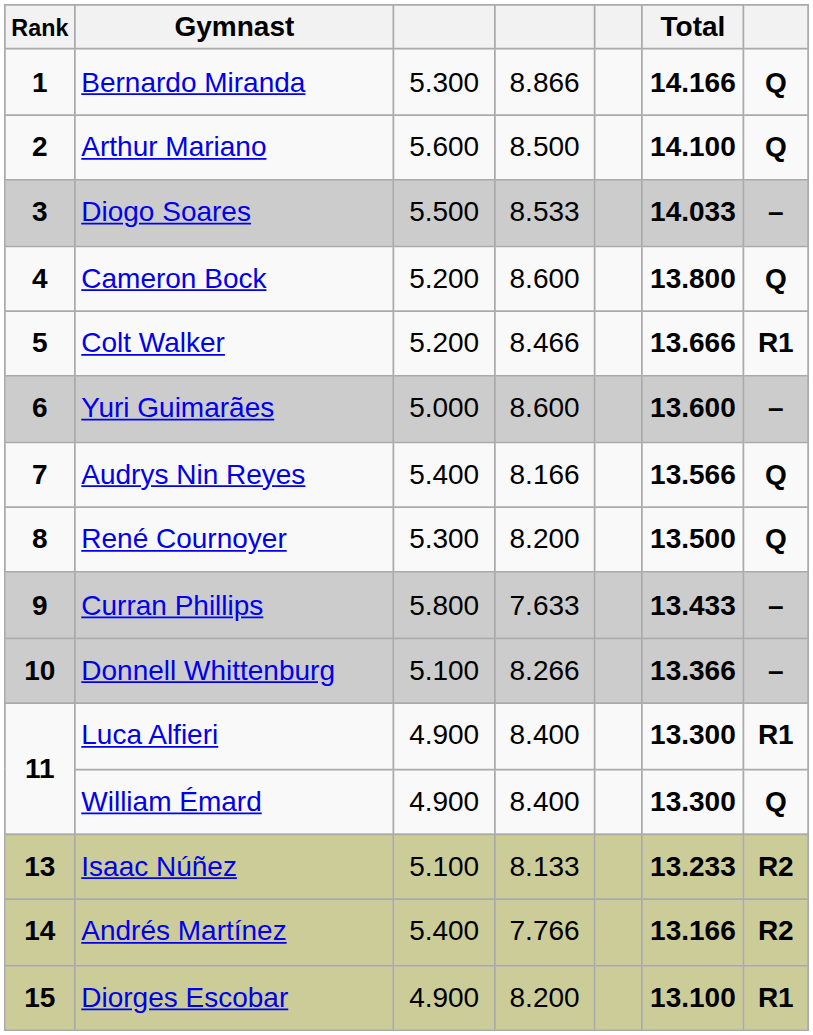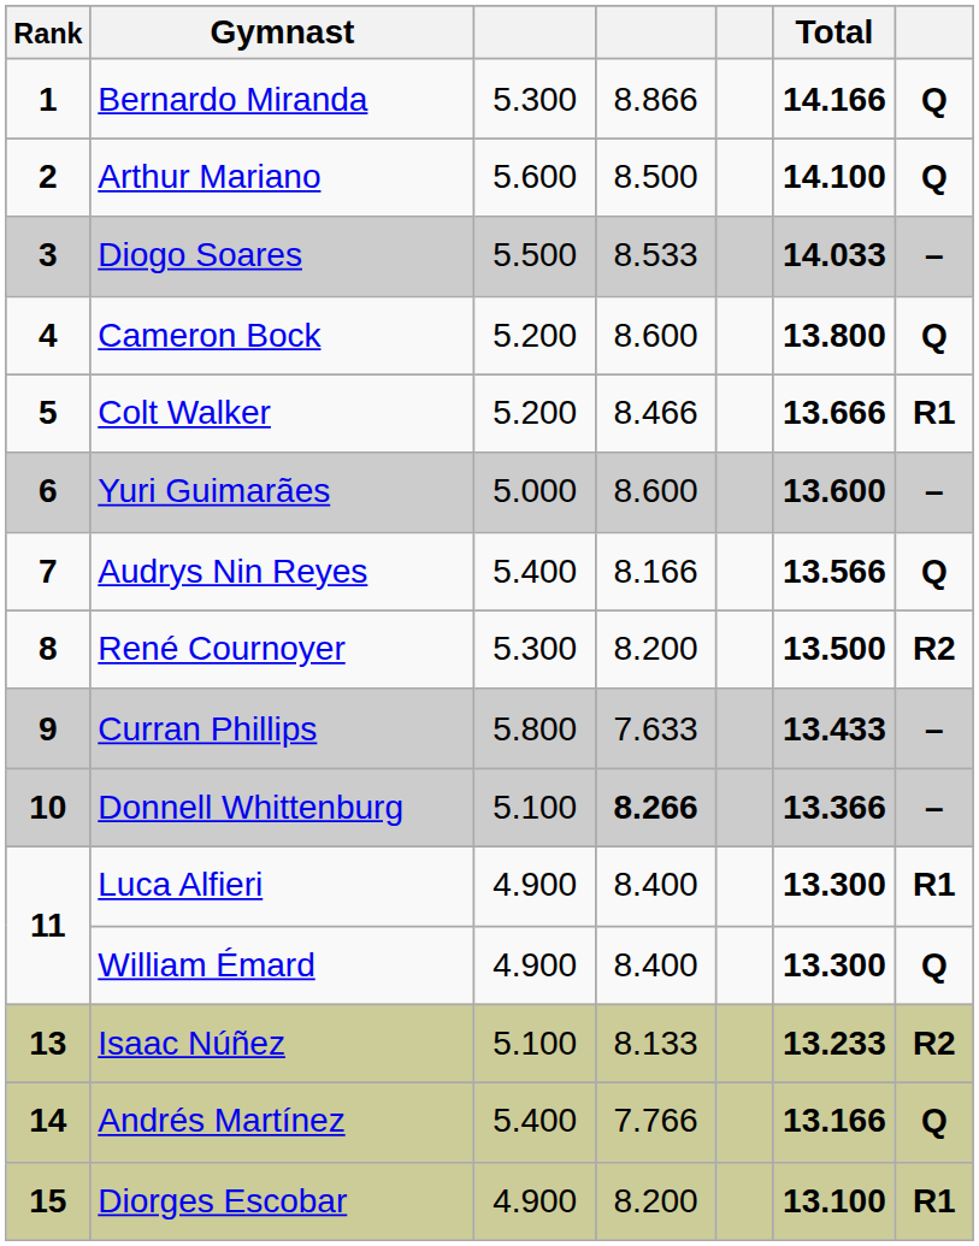René Cournoyer | column 7: Q -> R2
Donnell Whittenburg | column 4: normal -> bold
Andrés Martínez | column 7: R2 -> Q
